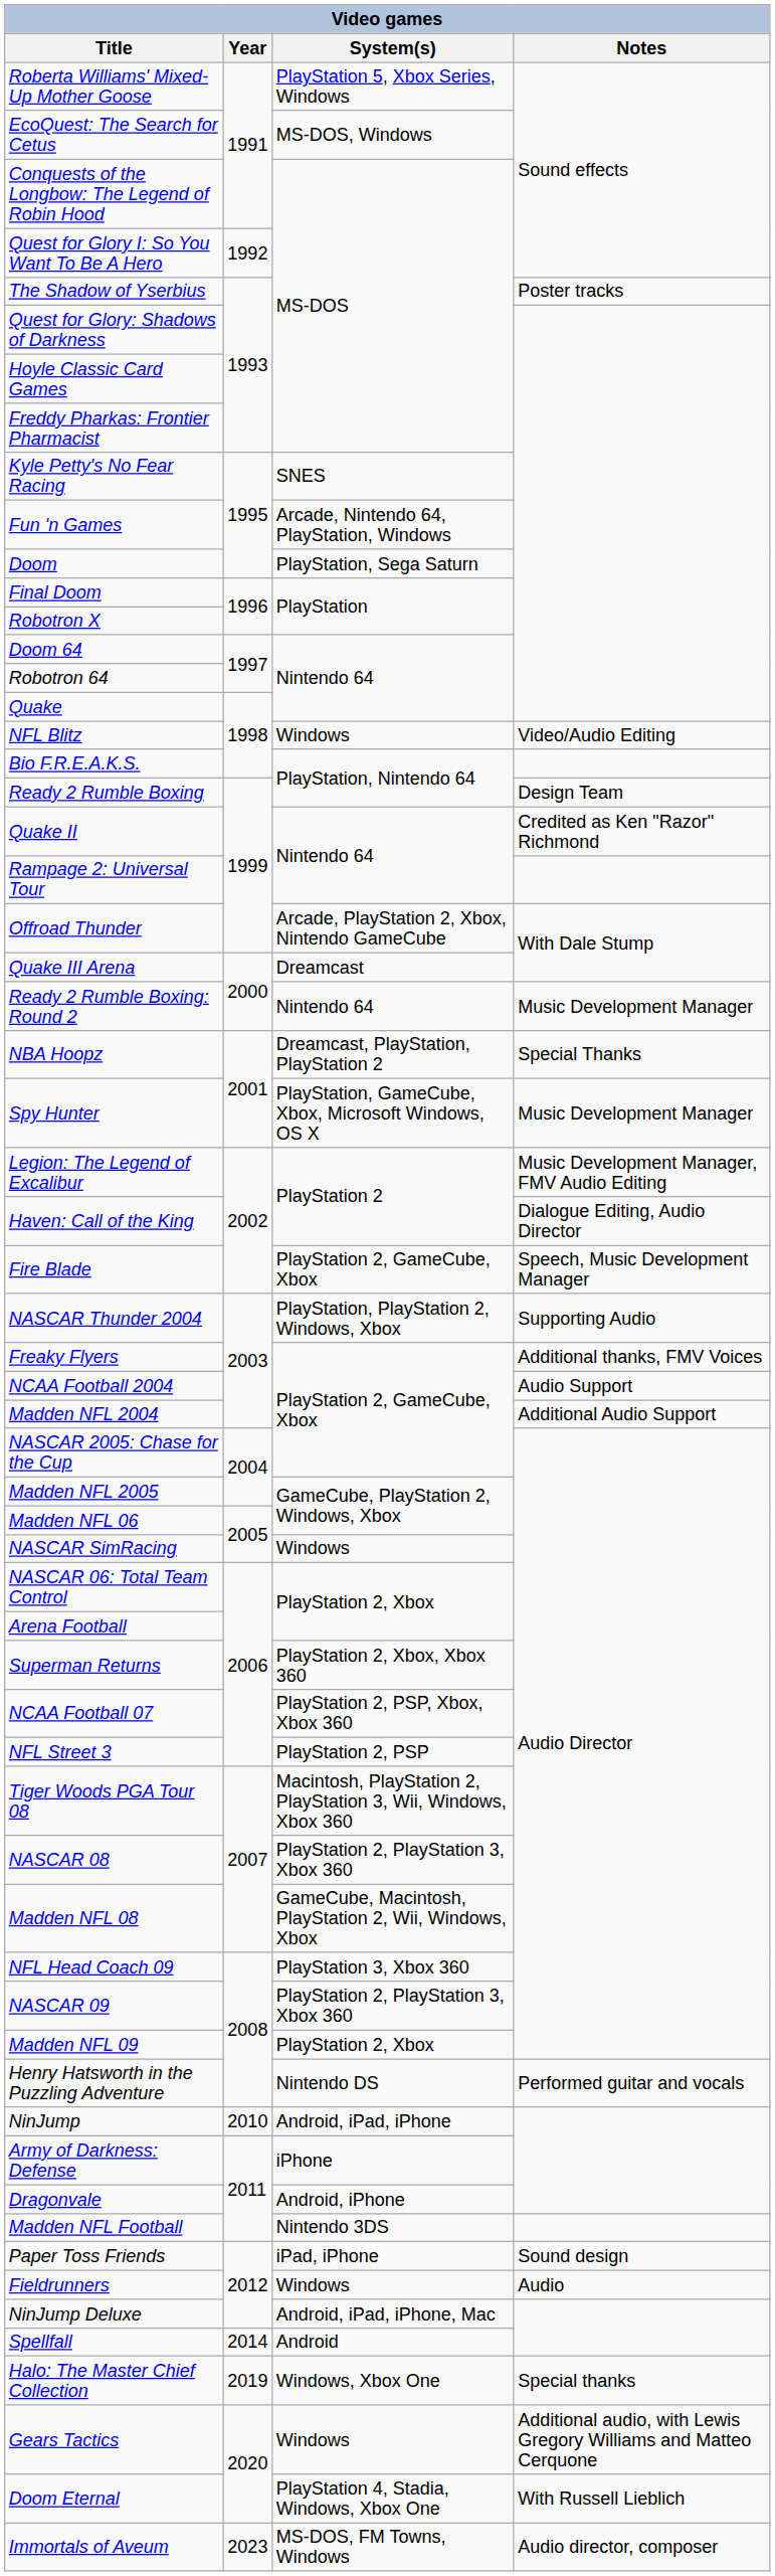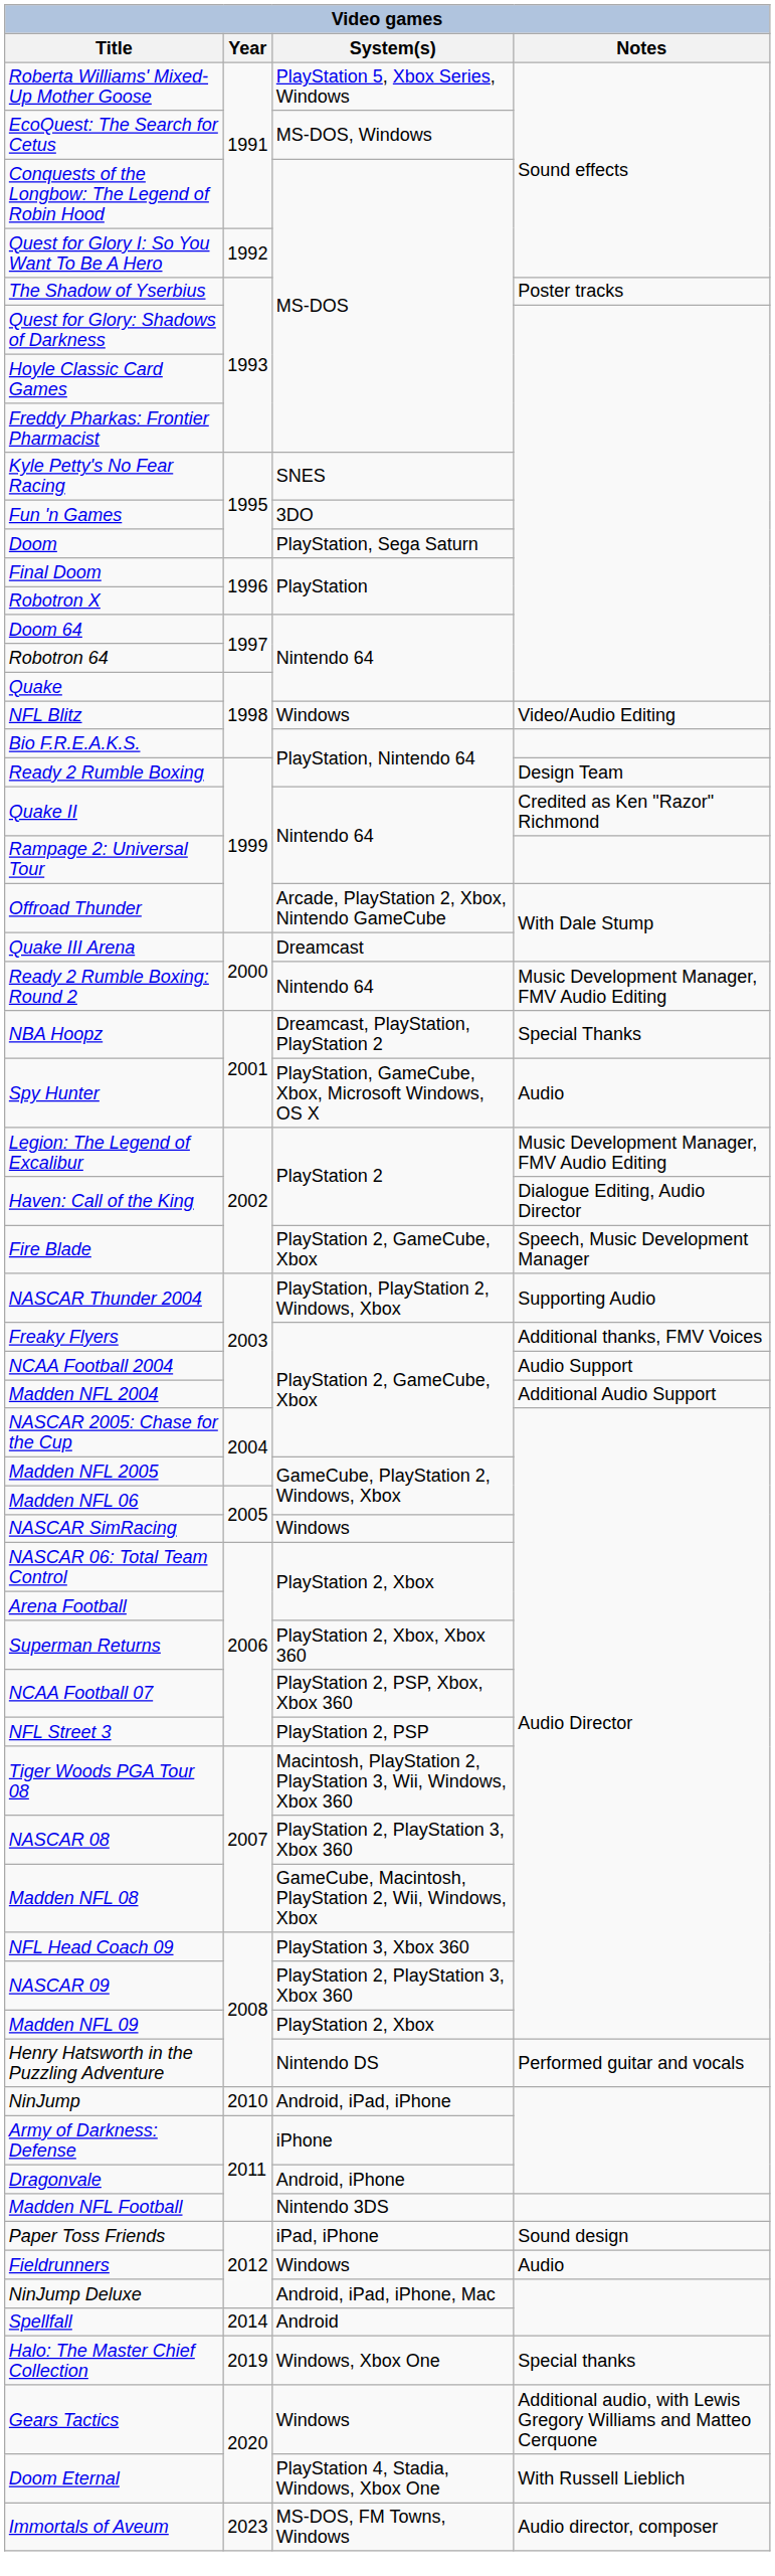Fun 'n Games | System(s): Arcade, Nintendo 64, PlayStation, Windows -> 3DO
Ready 2 Rumble Boxing: Round 2 | Notes: Music Development Manager -> Music Development Manager, FMV Audio Editing
Spy Hunter | Notes: Music Development Manager -> Audio
